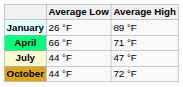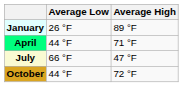April | Average Low: 66 °F -> 44 °F
July | Average Low: 44 °F -> 66 °F
